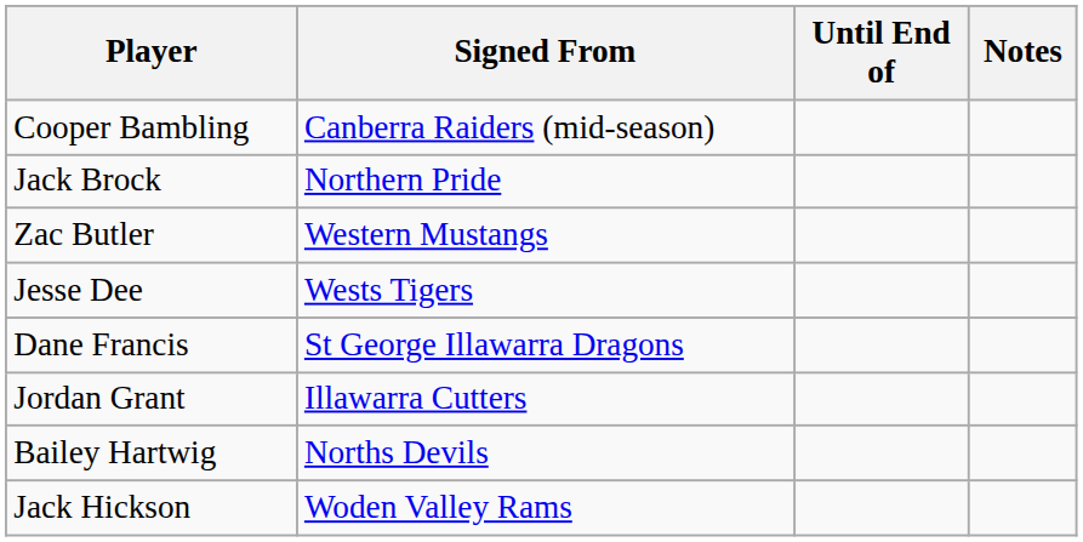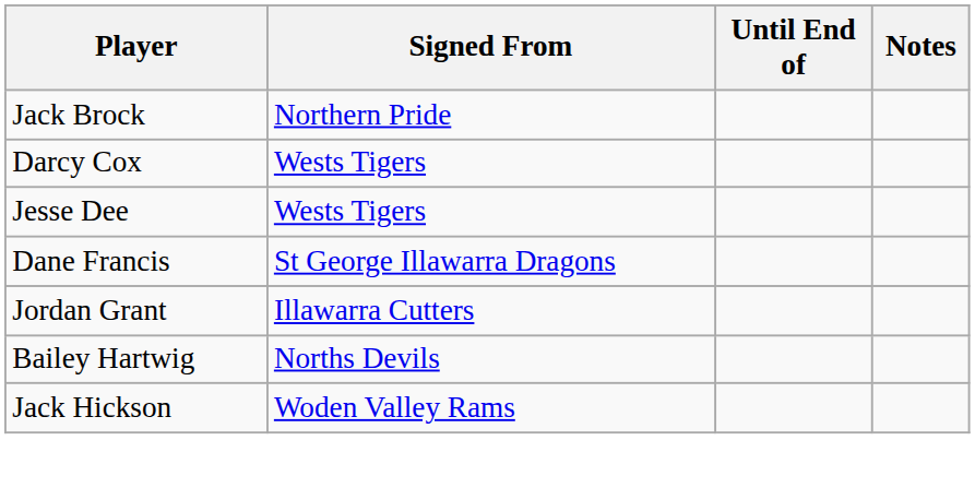- row: Cooper Bambling | Canberra Raiders (mid-season)
- row: Zac Butler | Western Mustangs
+ row: Darcy Cox | Wests Tigers
